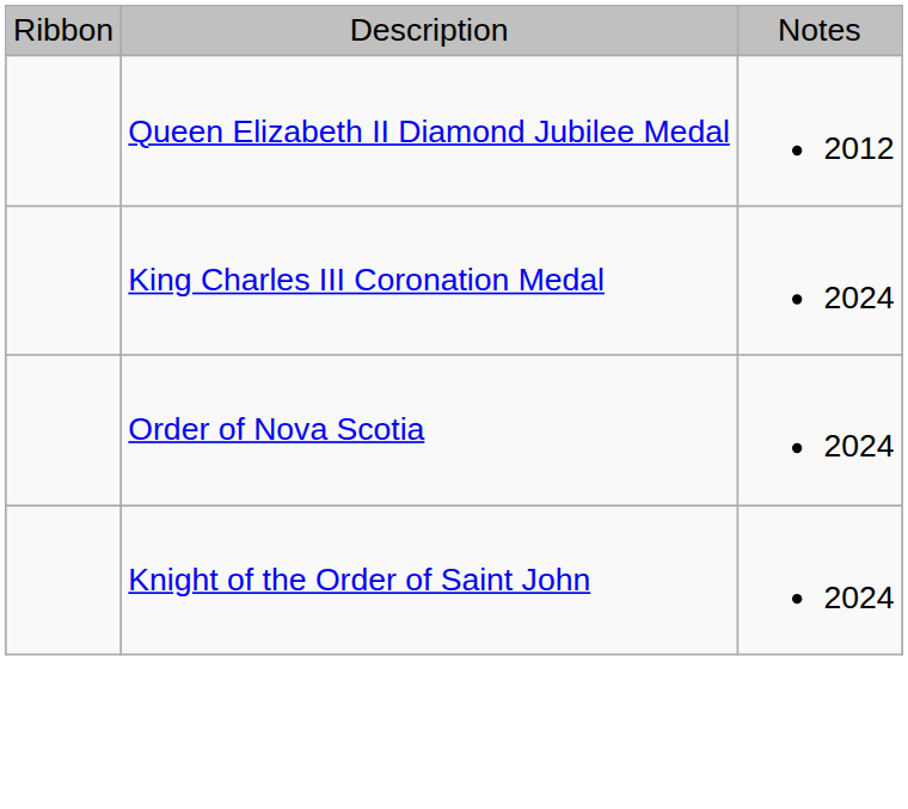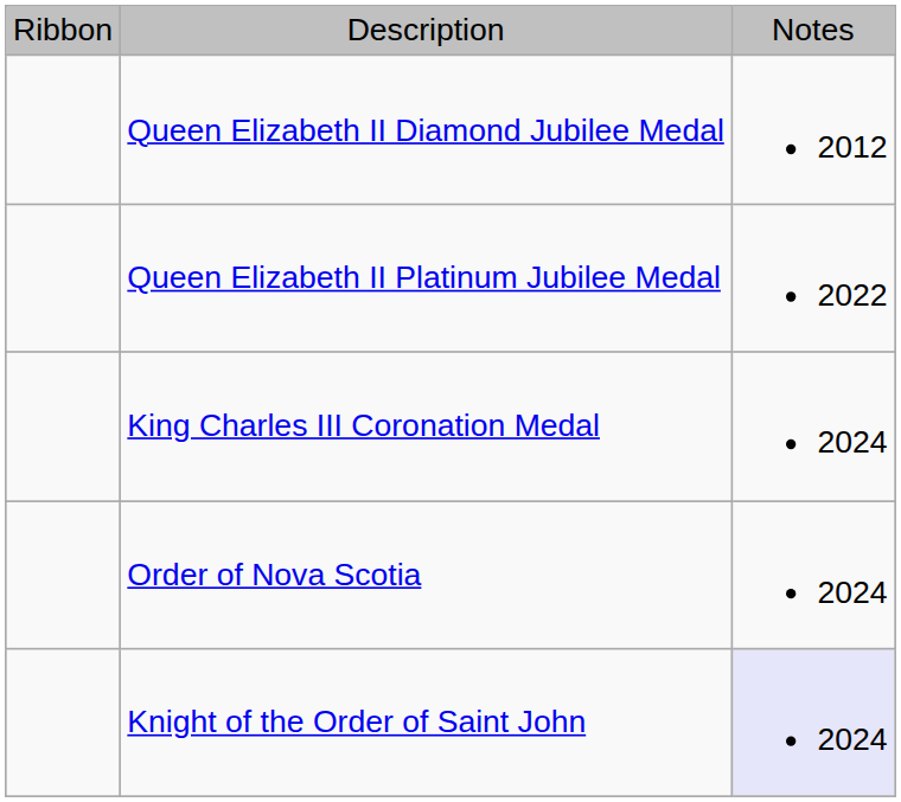+ row: Queen Elizabeth II Platinum Jubilee Medal | 2022
Knight of the Order of Saint John | column 3: no background -> lavender background
